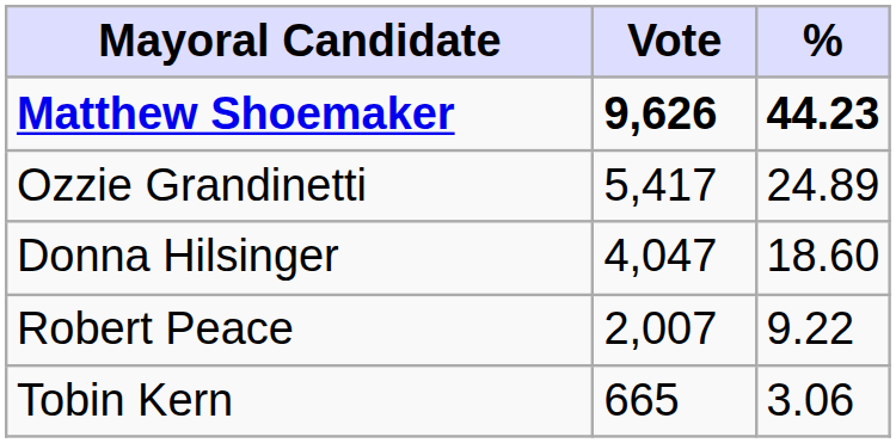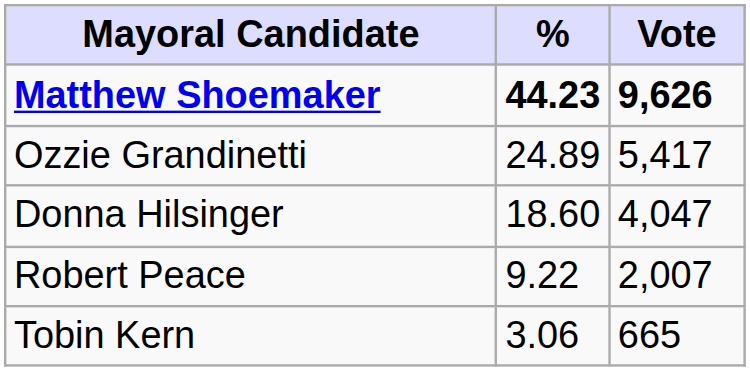columns swapped: Vote <-> %
